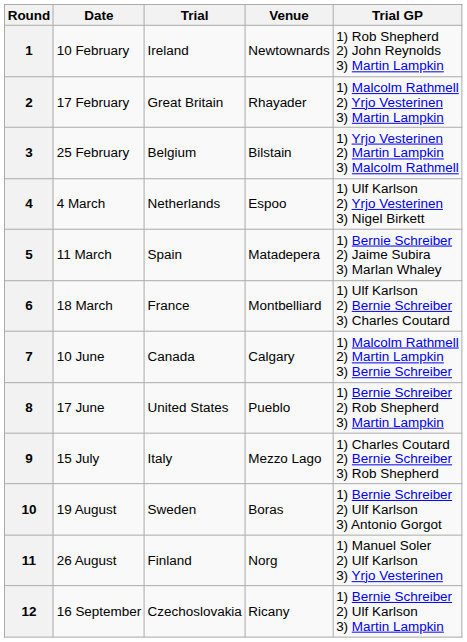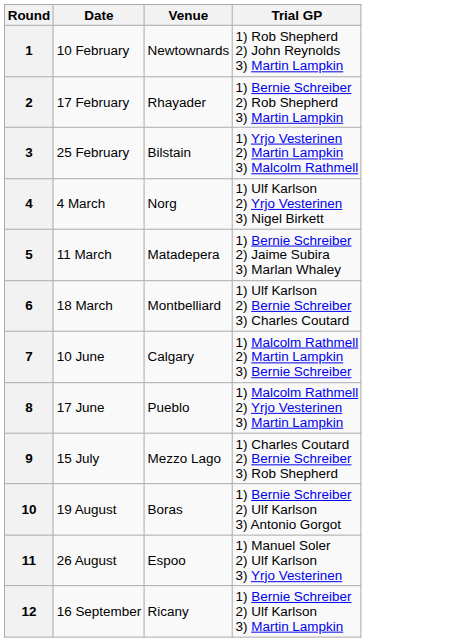- column: Trial | Ireland | Great Britain | Belgium | Netherlands | Spain | France | Canada | United States | Italy | Sweden | Finland | Czechoslovakia
2 | Trial GP: 1) Malcolm Rathmell 2) Yrjo Vesterinen 3) Martin Lampkin -> 1) Bernie Schreiber 2) Rob Shepherd 3) Martin Lampkin
4 | Venue: Espoo -> Norg
8 | Trial GP: 1) Bernie Schreiber 2) Rob Shepherd 3) Martin Lampkin -> 1) Malcolm Rathmell 2) Yrjo Vesterinen 3) Martin Lampkin
11 | Venue: Norg -> Espoo
